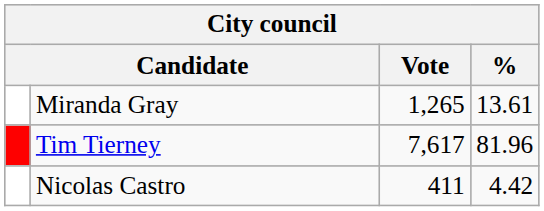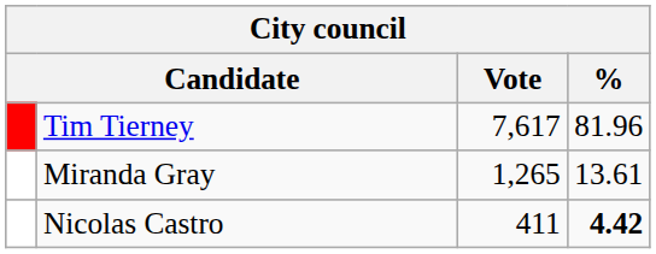rows swapped: Tim Tierney <-> Miranda Gray
Nicolas Castro | %: normal -> bold
